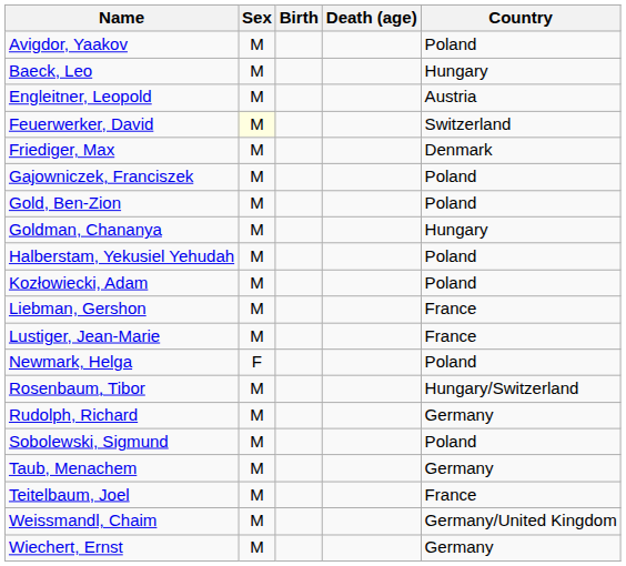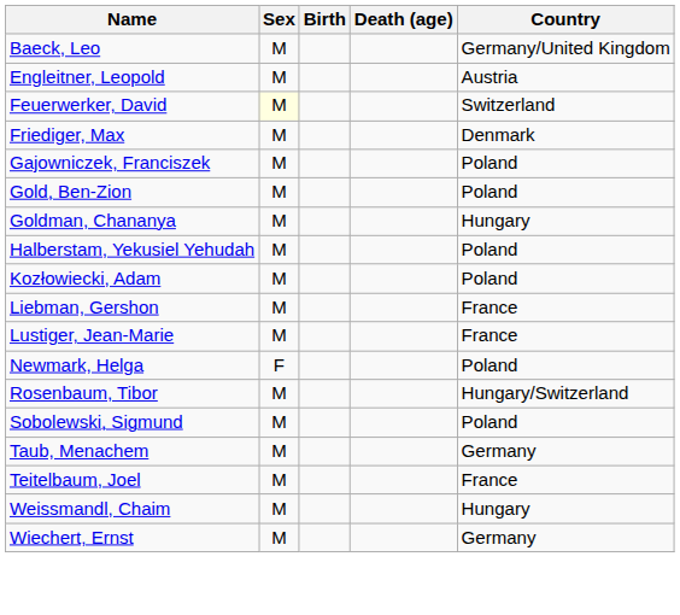- row: Avigdor, Yaakov | M | Poland
Baeck, Leo | Country: Hungary -> Germany/United Kingdom
- row: Rudolph, Richard | M | Germany
Weissmandl, Chaim | Country: Germany/United Kingdom -> Hungary
